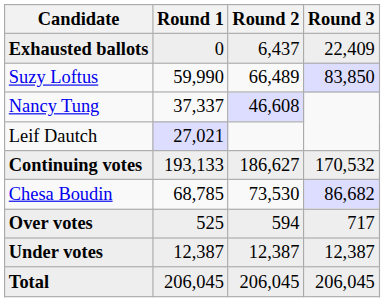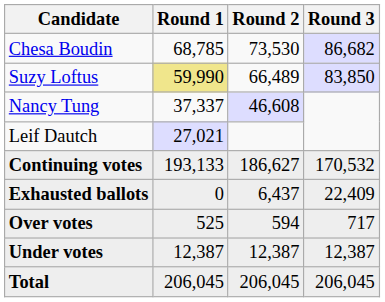rows swapped: Chesa Boudin <-> Exhausted ballots
Suzy Loftus | Round 1: no background -> khaki background
